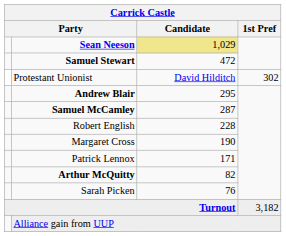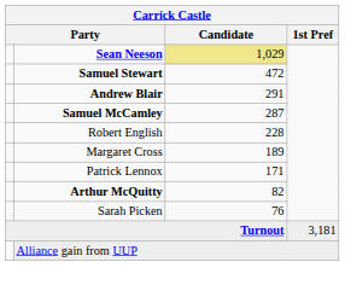- row: Protestant Unionist | David Hilditch | 302
Andrew Blair | Candidate: 295 -> 291
Margaret Cross | Candidate: 190 -> 189
Turnout | 1st Pref: 3,182 -> 3,181
